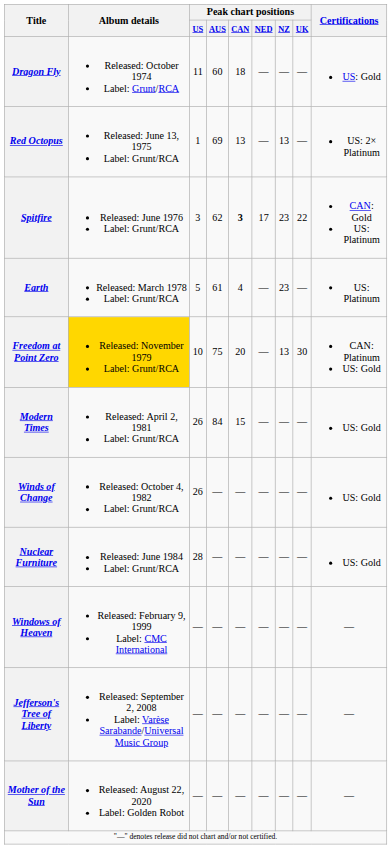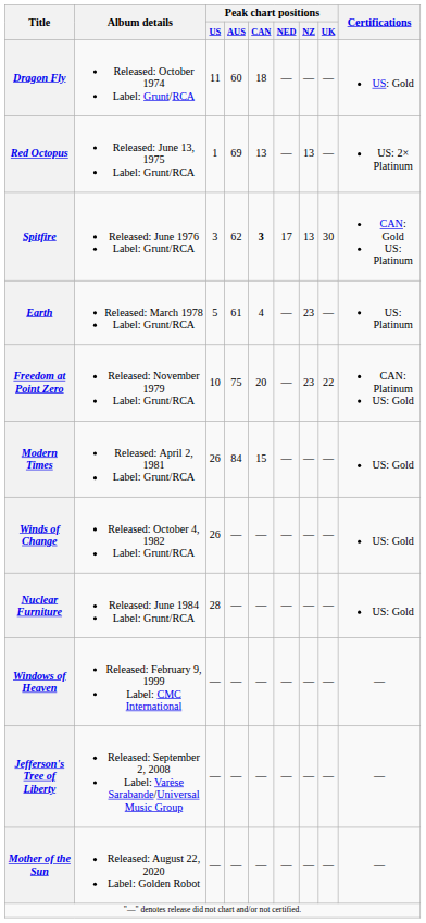Spitfire | Peak chart positions / NZ: 23 -> 13
Spitfire | Peak chart positions / UK: 22 -> 30
Freedom at Point Zero | Album details: gold background -> no background
Freedom at Point Zero | Peak chart positions / NZ: 13 -> 23
Freedom at Point Zero | Peak chart positions / UK: 30 -> 22
